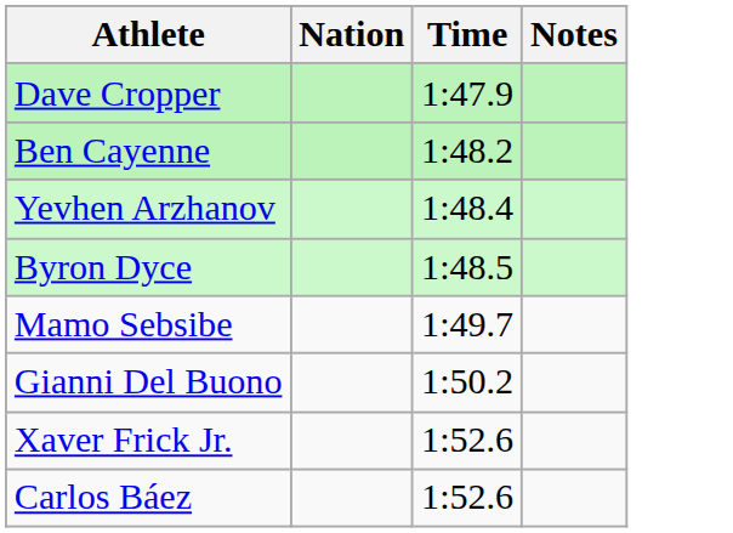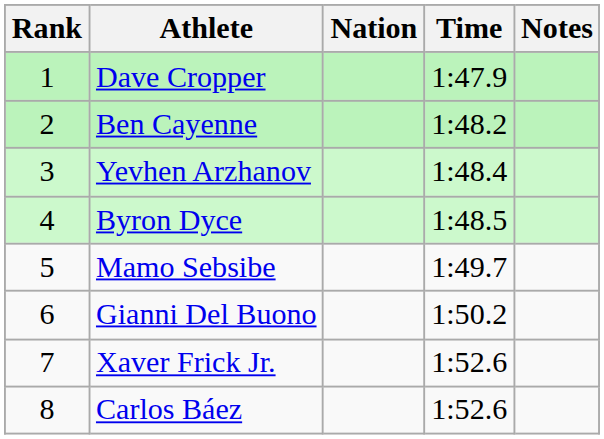+ column: Rank | 1 | 2 | 3 | 4 | 5 | 6 | 7 | 8
